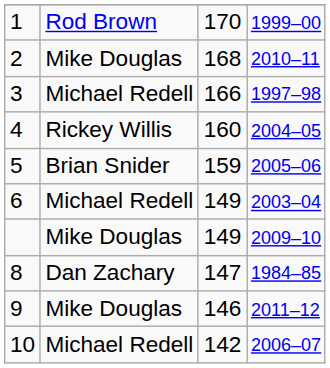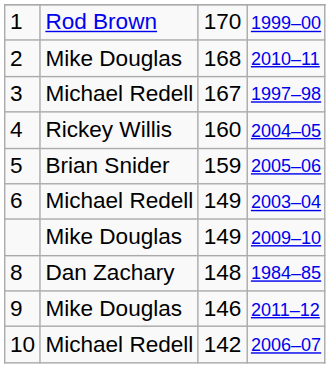3 | column 3: 166 -> 167
8 | column 3: 147 -> 148
